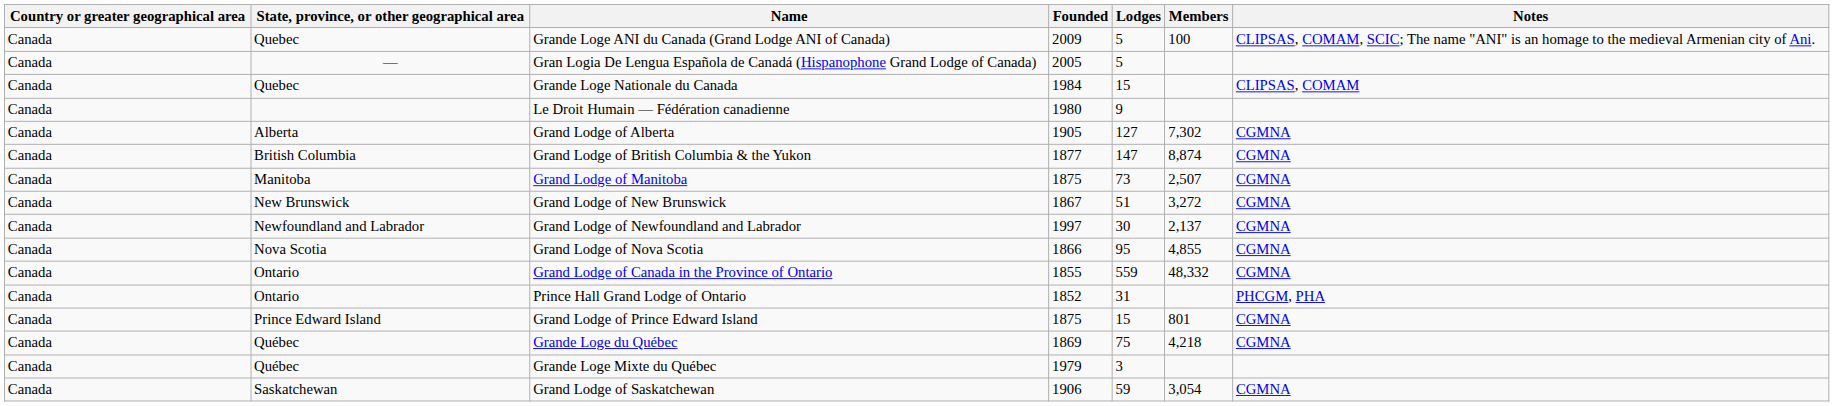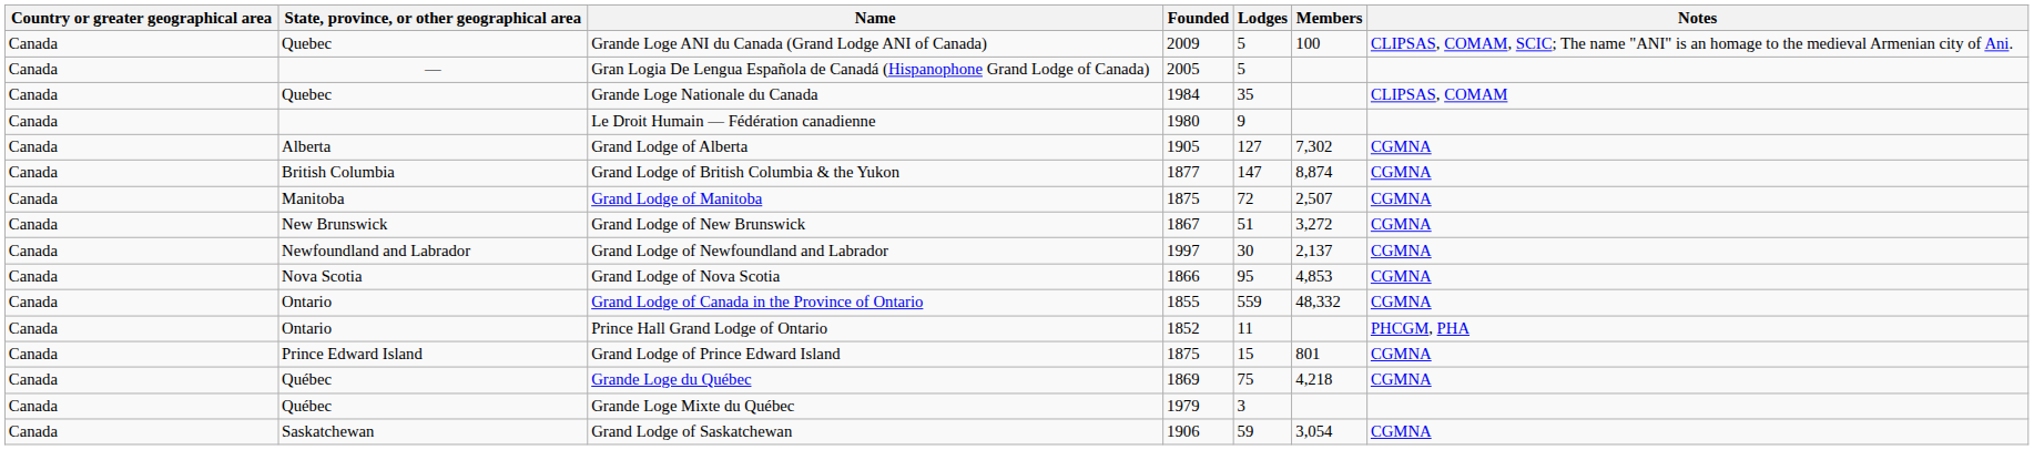Grande Loge Nationale du Canada | Lodges: 15 -> 35
Grand Lodge of Manitoba | Lodges: 73 -> 72
Grand Lodge of Nova Scotia | Members: 4,855 -> 4,853
Prince Hall Grand Lodge of Ontario | Lodges: 31 -> 11
